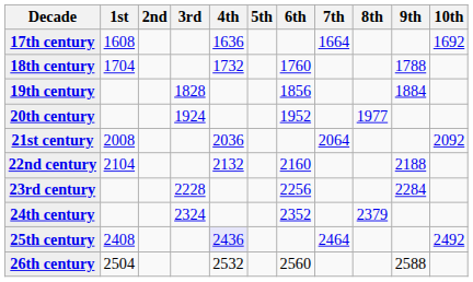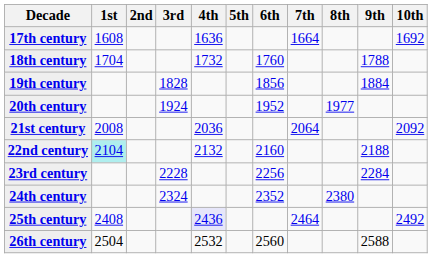22nd century | 1st: no background -> paleturquoise background
24th century | 8th: 2379 -> 2380
